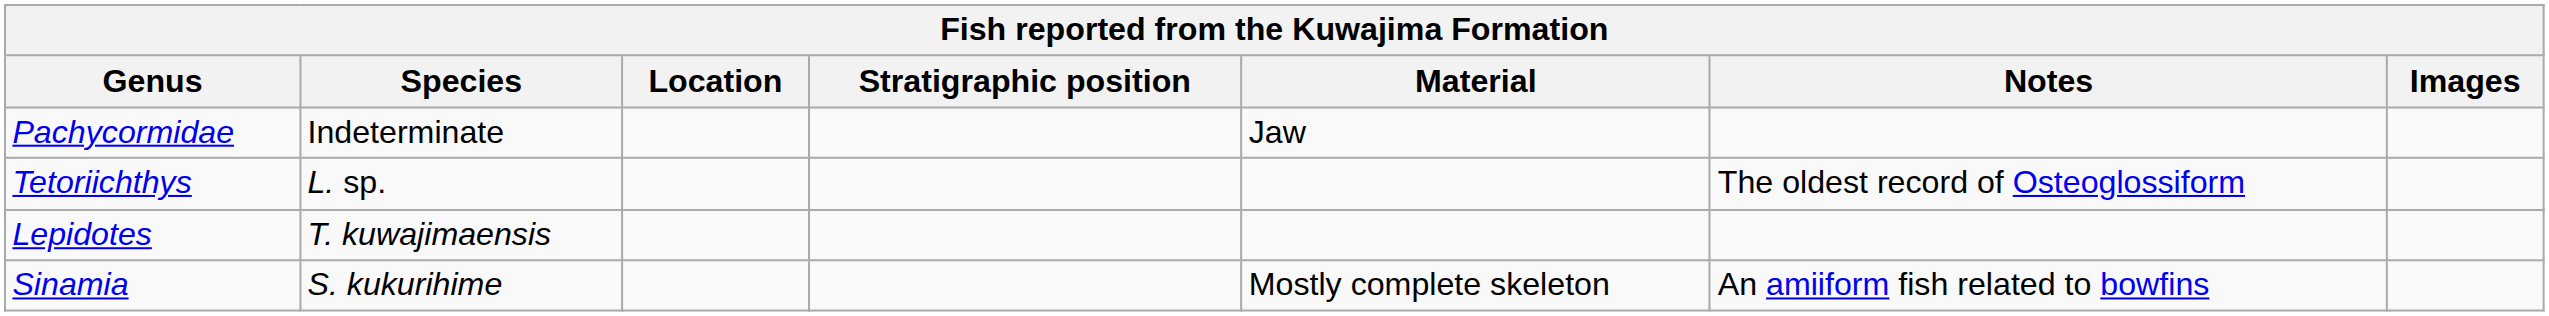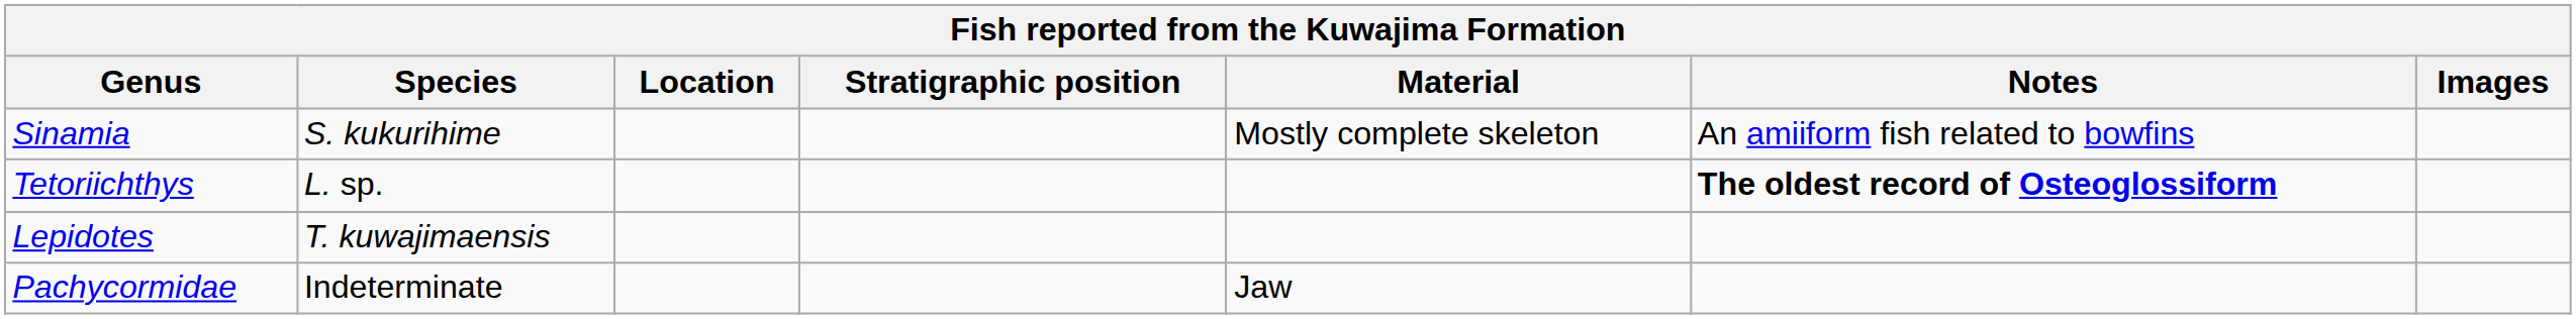rows swapped: Sinamia <-> Pachycormidae
Tetoriichthys | Notes: normal -> bold
